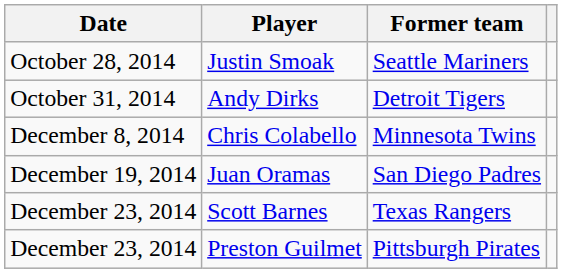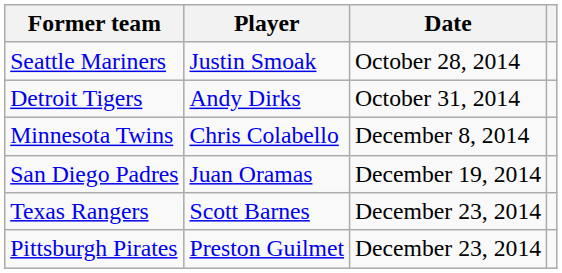columns swapped: Date <-> Former team
